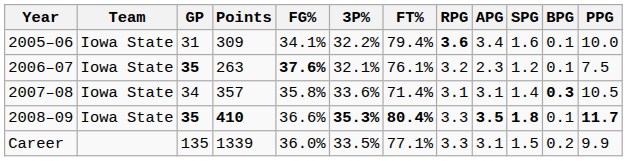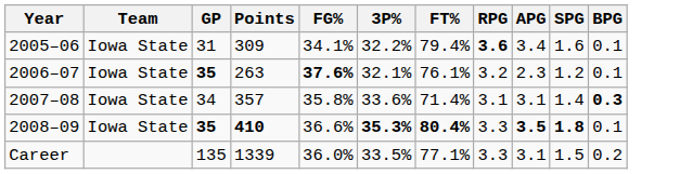- column: PPG | 10.0 | 7.5 | 10.5 | 11.7 | 9.9
